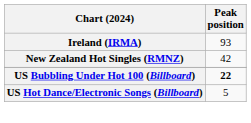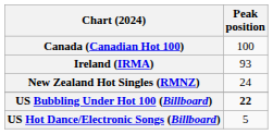+ row: Canada (Canadian Hot 100) | 100
New Zealand Hot Singles (RMNZ) | Peak position: 42 -> 24
